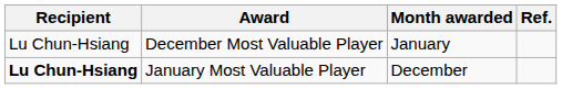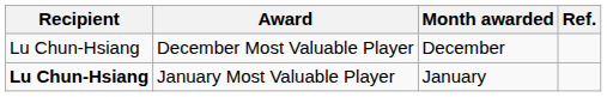December Most Valuable Player | Month awarded: January -> December
January Most Valuable Player | Month awarded: December -> January
